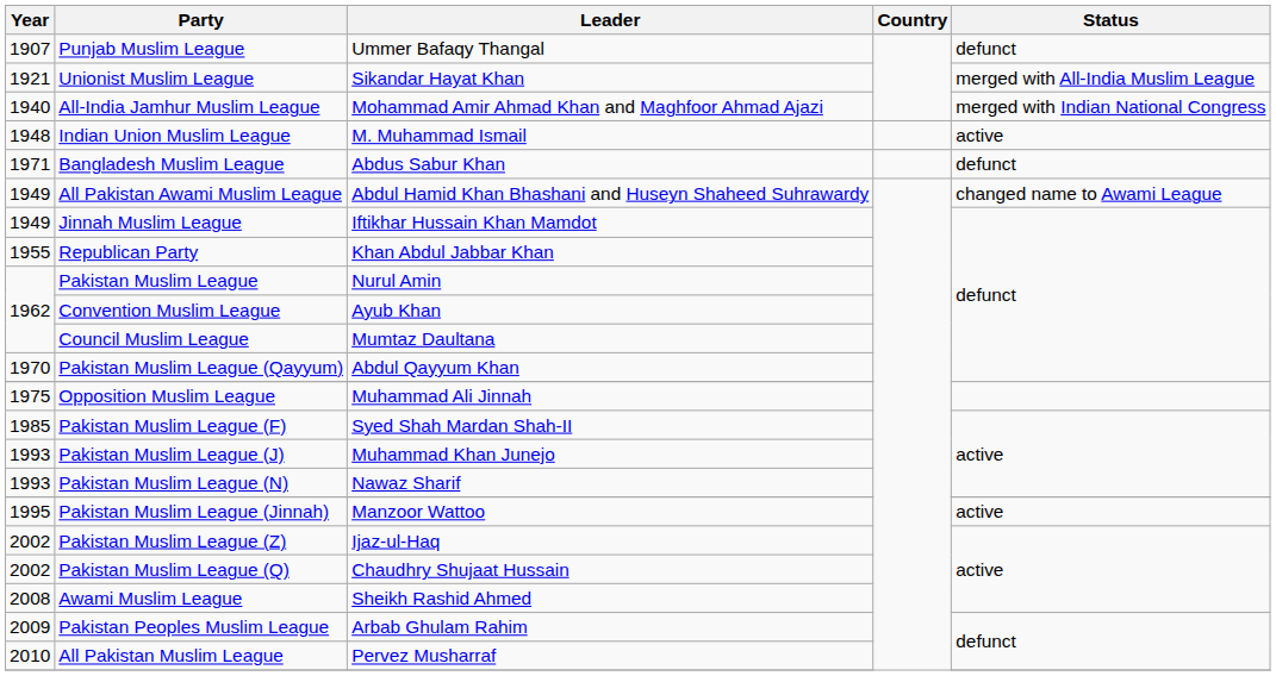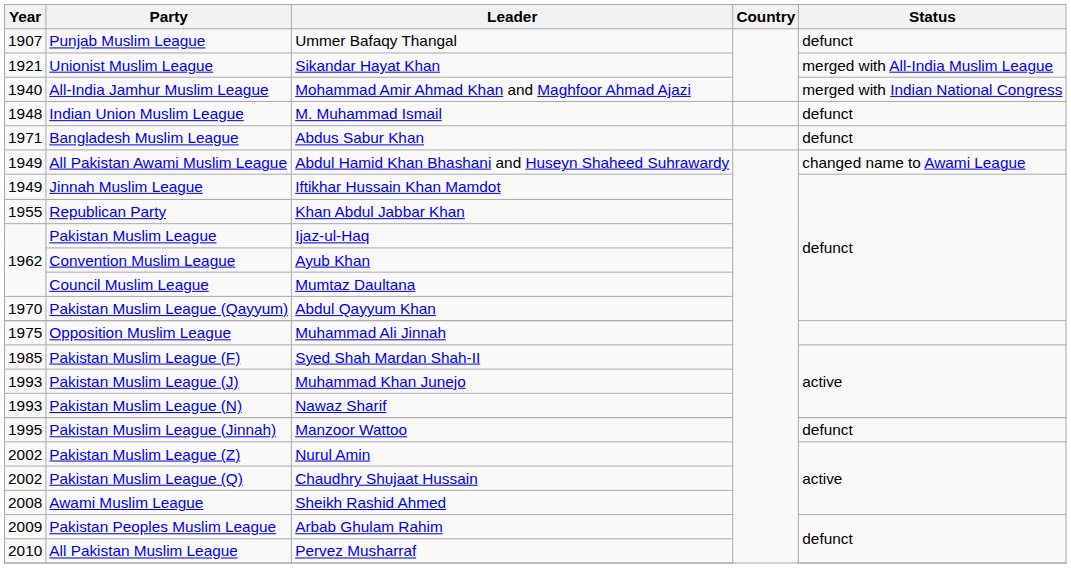Indian Union Muslim League | Status: active -> defunct
Pakistan Muslim League | Leader: Nurul Amin -> Ijaz-ul-Haq
Pakistan Muslim League (Jinnah) | Status: active -> defunct
Pakistan Muslim League (Z) | Leader: Ijaz-ul-Haq -> Nurul Amin
